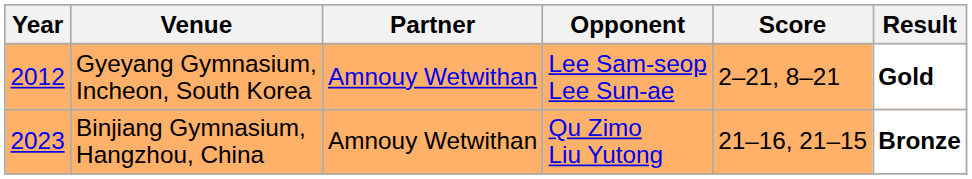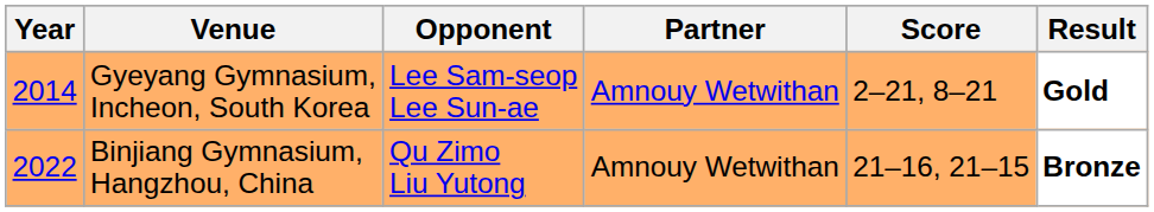columns swapped: Partner <-> Opponent
Gyeyang Gymnasium, Incheon, South Korea | Year: 2012 -> 2014
Binjiang Gymnasium, Hangzhou, China | Year: 2023 -> 2022
